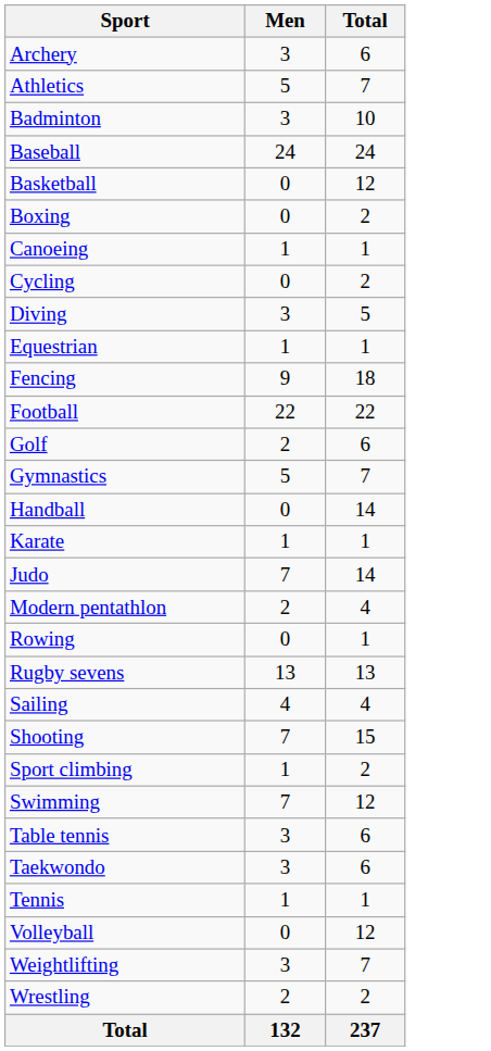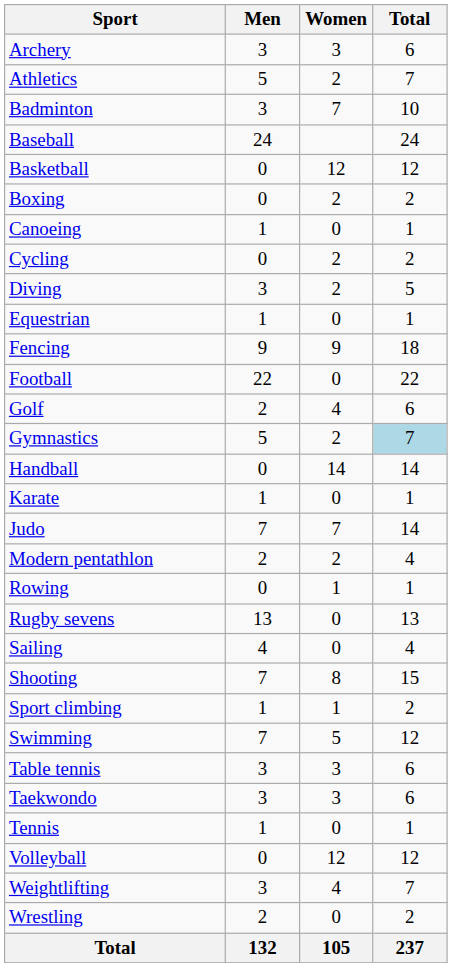+ column: Women | 3 | 2 | 7 | 12 | 2 | 0 | 2 | 2 | 0 | 9 | 0 | 4 | 2 | 14 | 0 | 7 | 2 | 1 | 0 | 0 | 8 | 1 | 5 | 3 | 3 | 0 | 12 | 4 | 0 | 105
Gymnastics | Total: no background -> lightblue background
